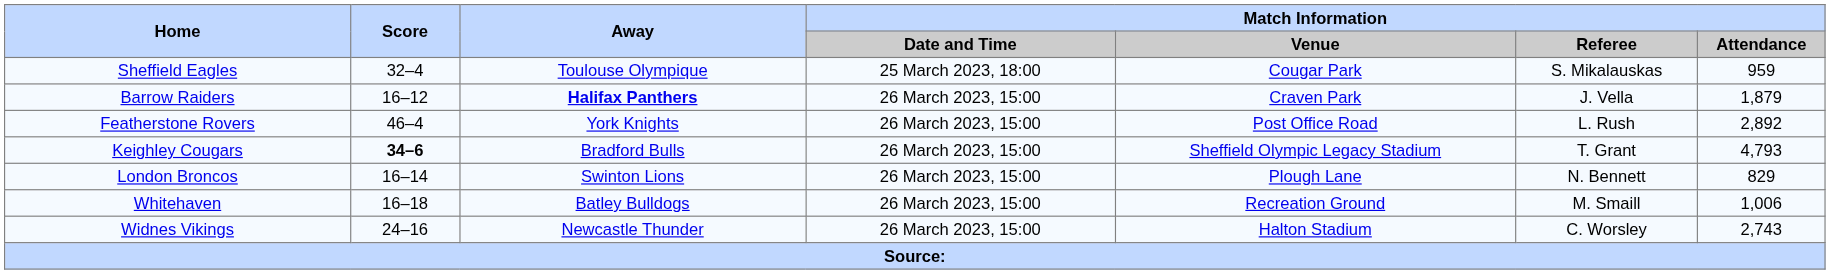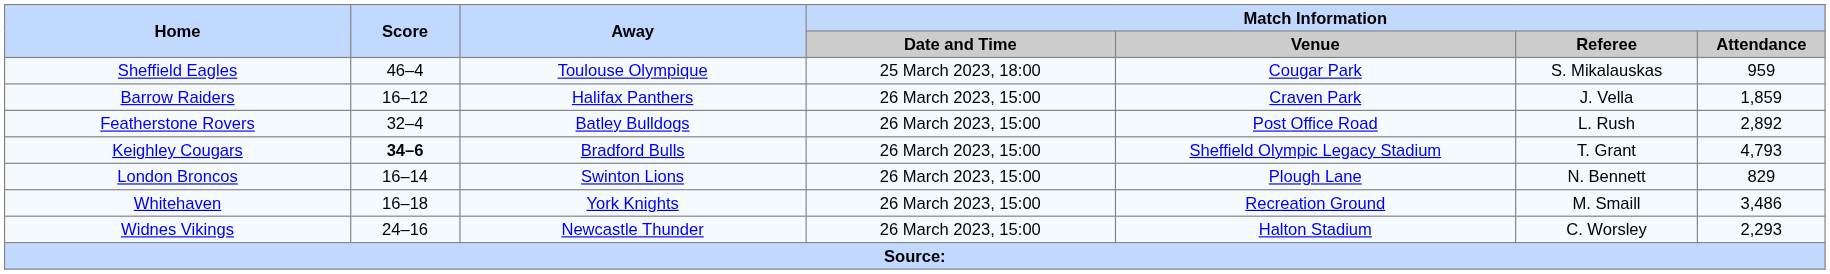Sheffield Eagles | Score: 32–4 -> 46–4
Barrow Raiders | Away: bold -> normal
Barrow Raiders | Match Information / Attendance: 1,879 -> 1,859
Featherstone Rovers | Score: 46–4 -> 32–4
Featherstone Rovers | Away: York Knights -> Batley Bulldogs
Whitehaven | Away: Batley Bulldogs -> York Knights
Whitehaven | Match Information / Attendance: 1,006 -> 3,486
Widnes Vikings | Match Information / Attendance: 2,743 -> 2,293
